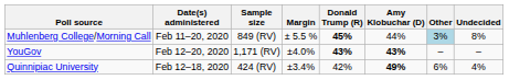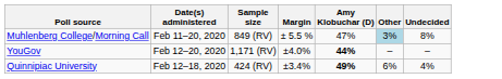- column: Donald Trump (R) | 45% | 43% | 42%
Muhlenberg College/Morning Call | Amy Klobuchar (D): 44% -> 47%
YouGov | Amy Klobuchar (D): 43% -> 44%
